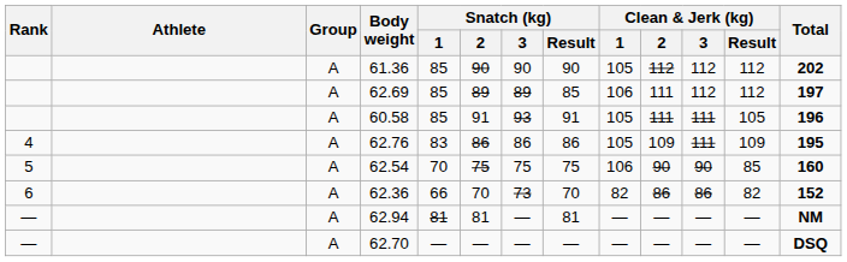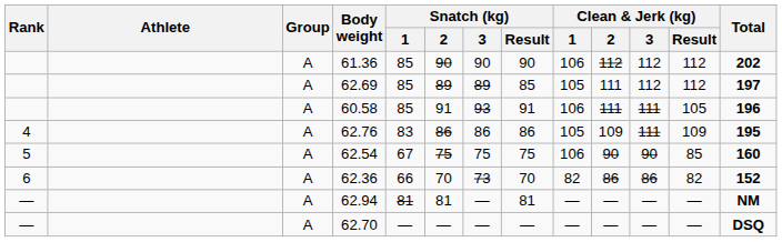61.36 | Clean & Jerk (kg) / 1: 105 -> 106
62.69 | Clean & Jerk (kg) / 1: 106 -> 105
60.58 | Clean & Jerk (kg) / 1: 105 -> 106
62.54 | Snatch (kg) / 1: 70 -> 67
